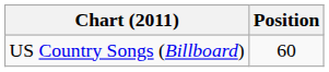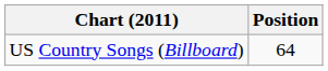US Country Songs (Billboard) | Position: 60 -> 64
